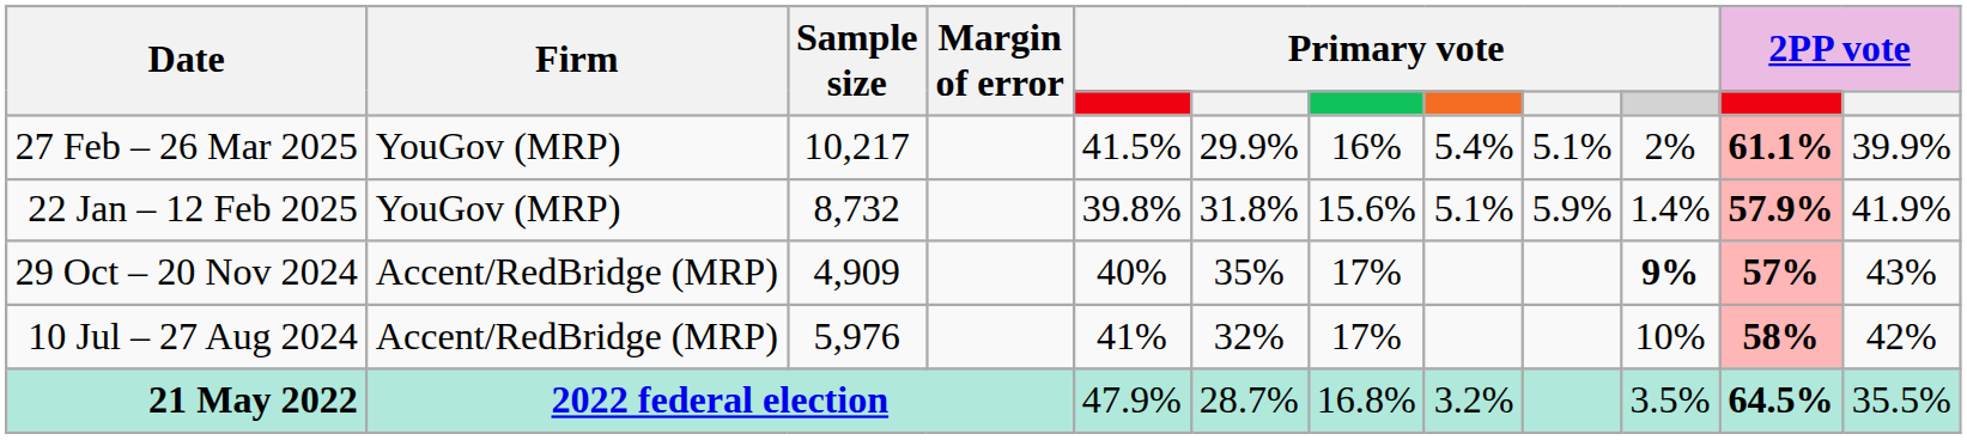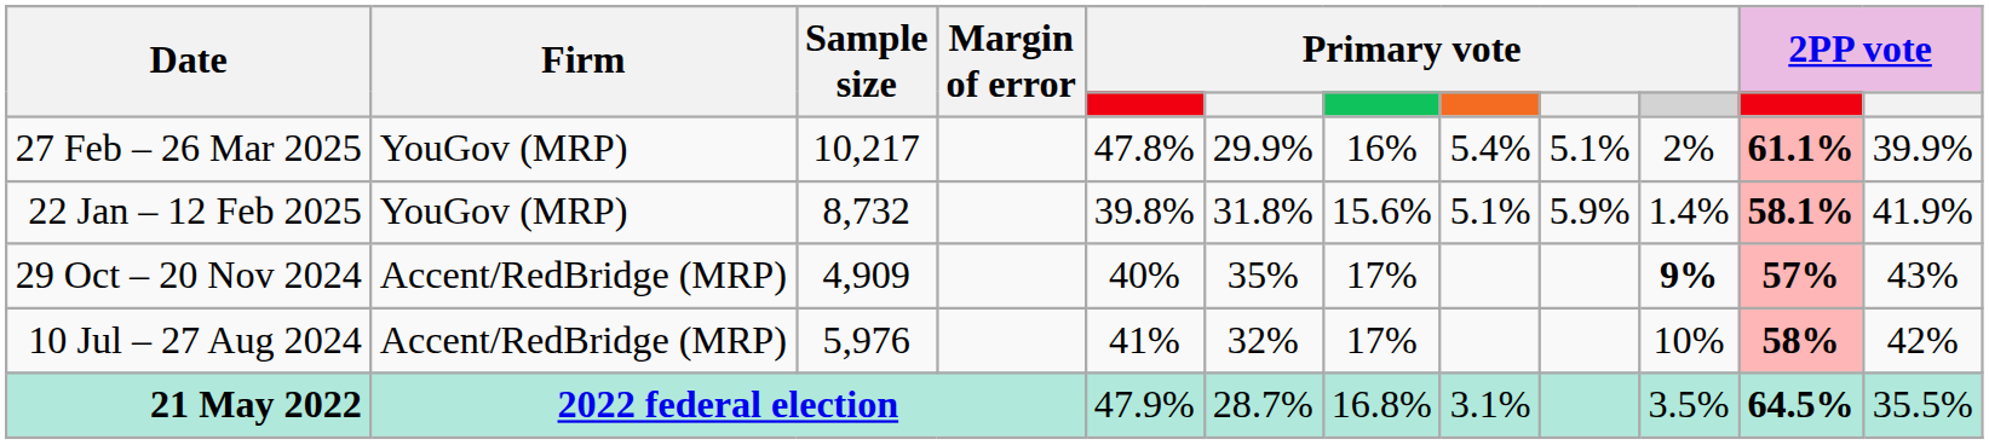27 Feb – 26 Mar 2025 | column 5: 41.5% -> 47.8%
22 Jan – 12 Feb 2025 | column 11: 57.9% -> 58.1%
21 May 2022 | column 8: 3.2% -> 3.1%
